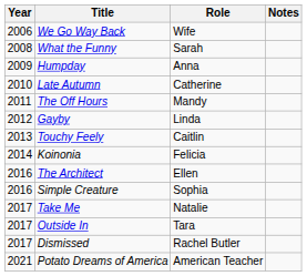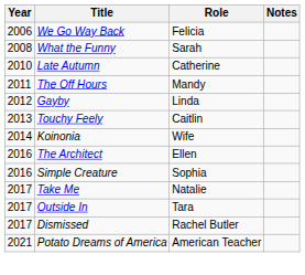We Go Way Back | Role: Wife -> Felicia
- row: 2009 | Humpday | Anna
Koinonia | Role: Felicia -> Wife
